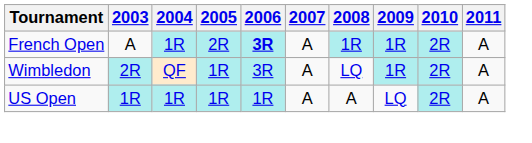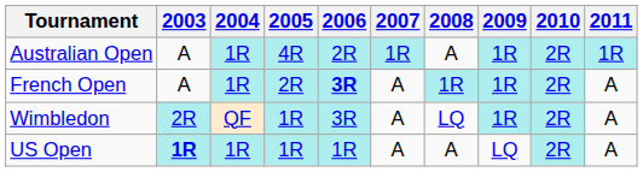+ row: Australian Open | A | 1R | 4R | 2R | 1R | A | 1R | 2R | 1R
US Open | 2003: normal -> bold
